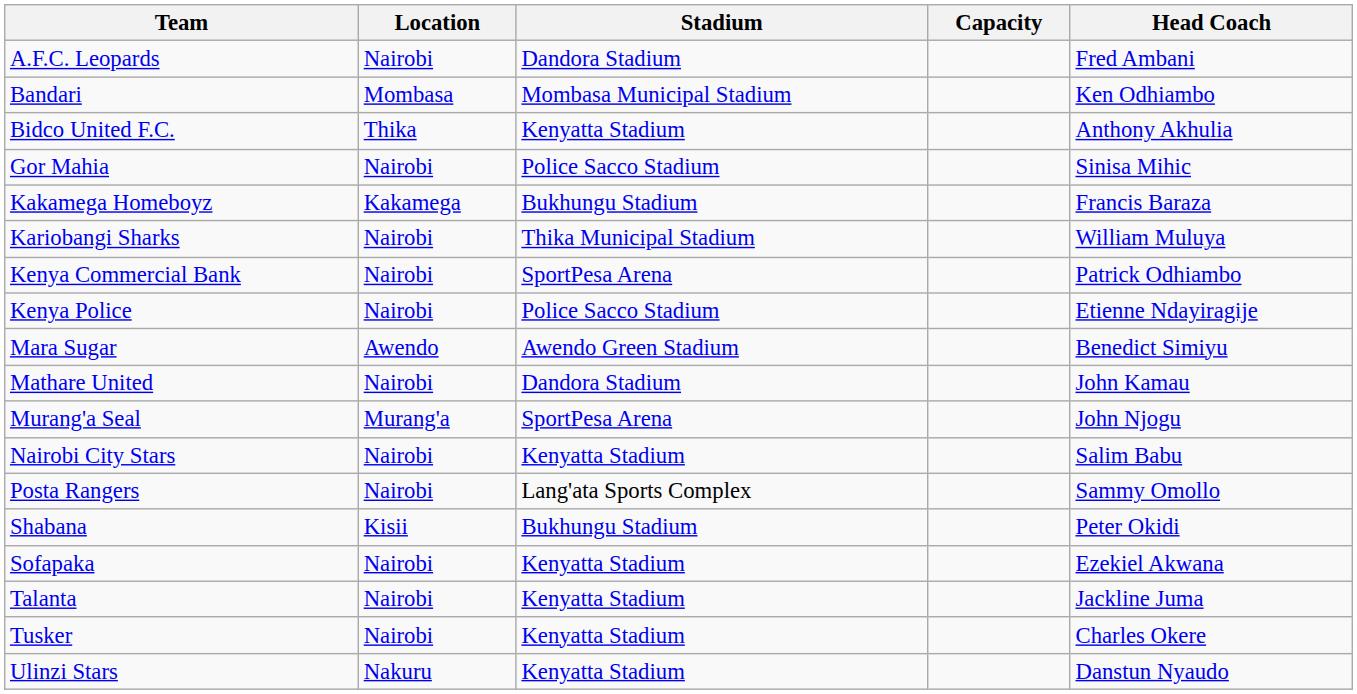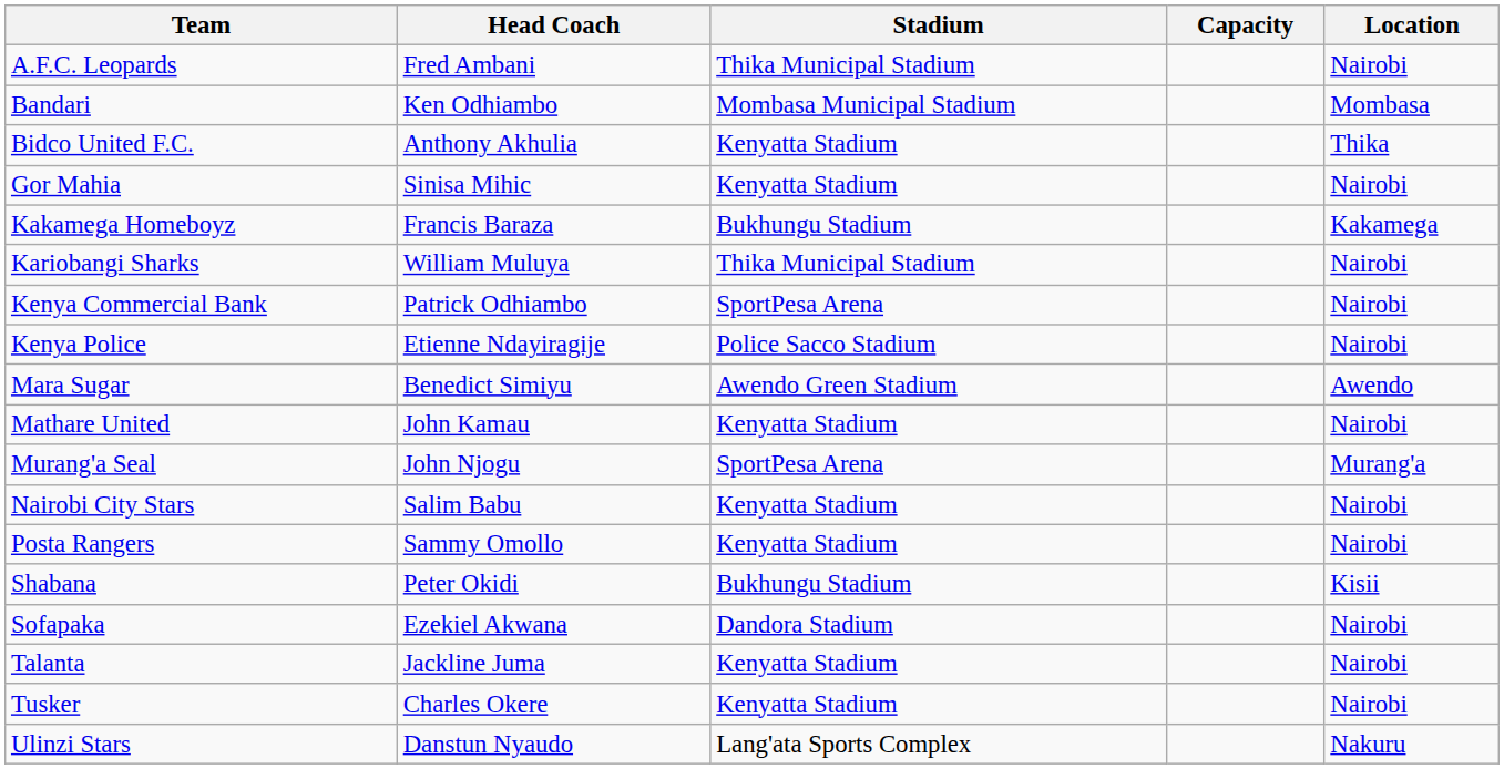columns swapped: Location <-> Head Coach
A.F.C. Leopards | Stadium: Dandora Stadium -> Thika Municipal Stadium
Gor Mahia | Stadium: Police Sacco Stadium -> Kenyatta Stadium
Mathare United | Stadium: Dandora Stadium -> Kenyatta Stadium
Posta Rangers | Stadium: Lang'ata Sports Complex -> Kenyatta Stadium
Sofapaka | Stadium: Kenyatta Stadium -> Dandora Stadium
Ulinzi Stars | Stadium: Kenyatta Stadium -> Lang'ata Sports Complex
